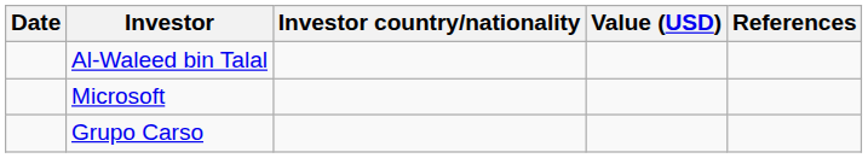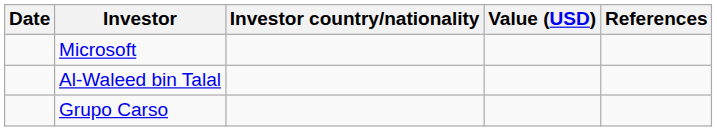rows swapped: Al-Waleed bin Talal <-> Microsoft
